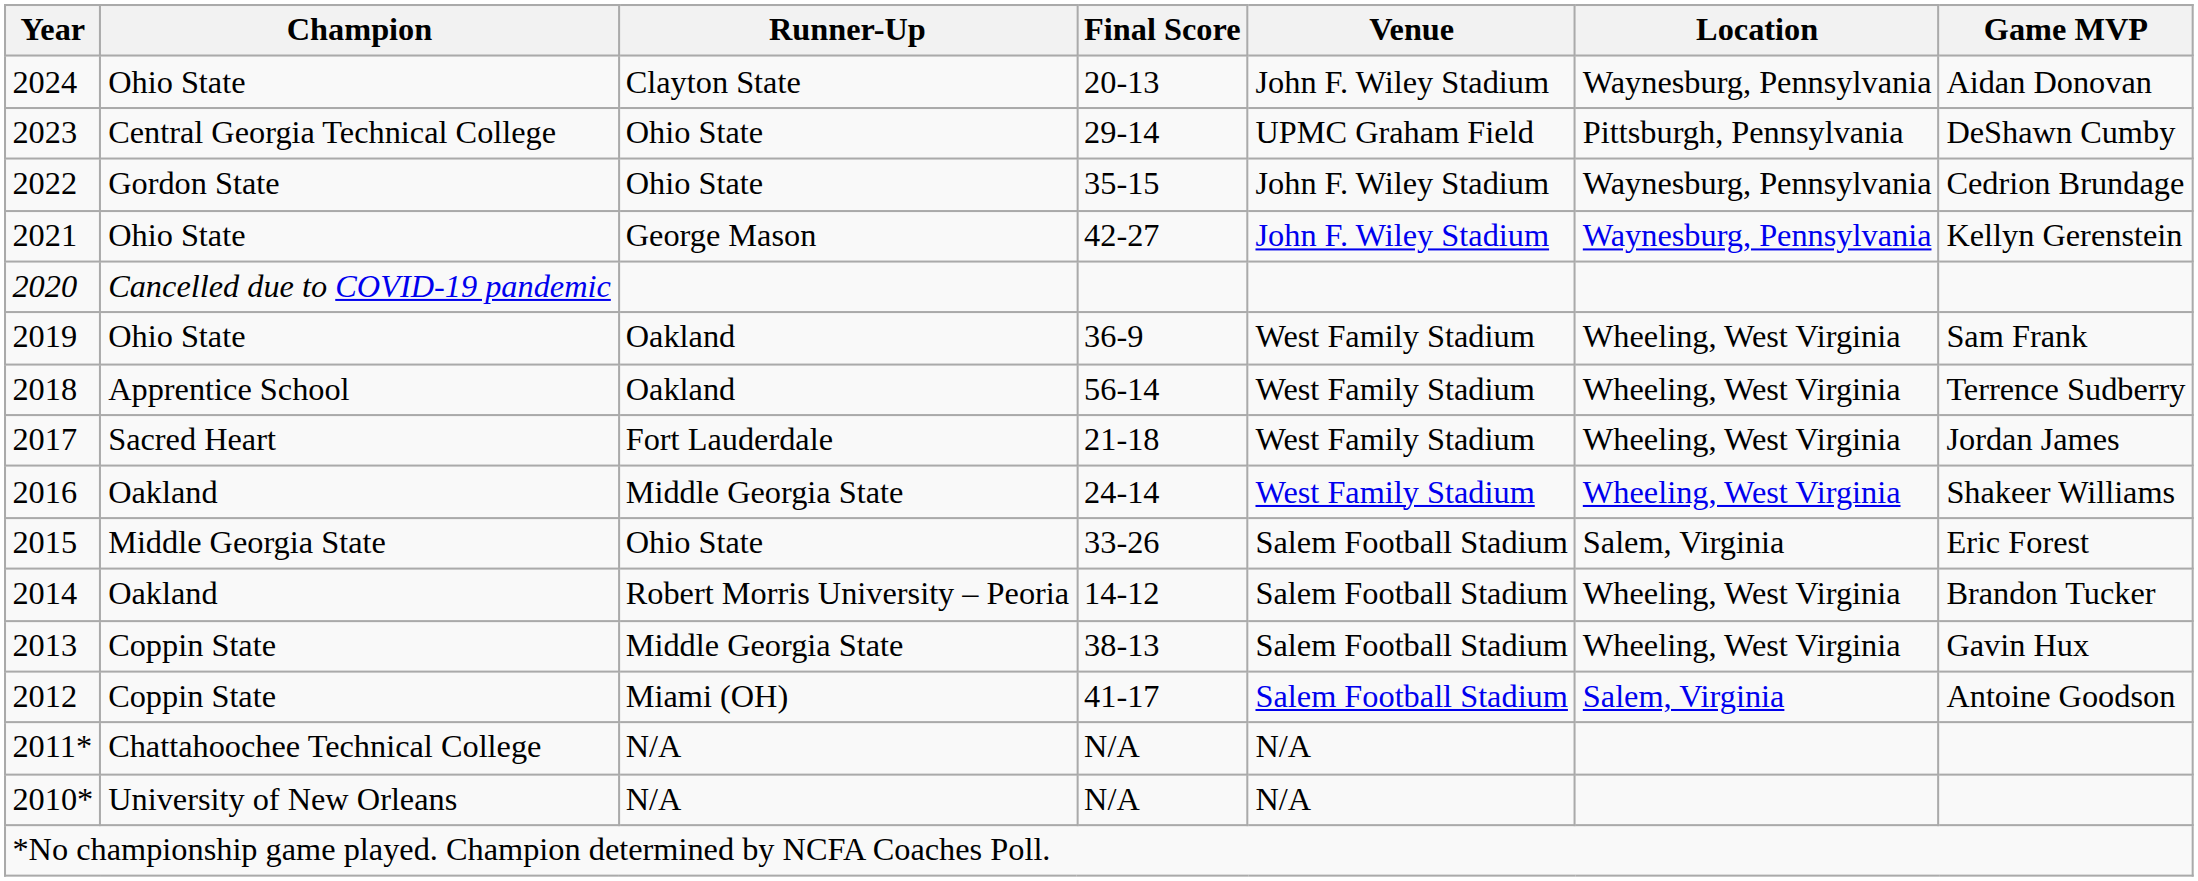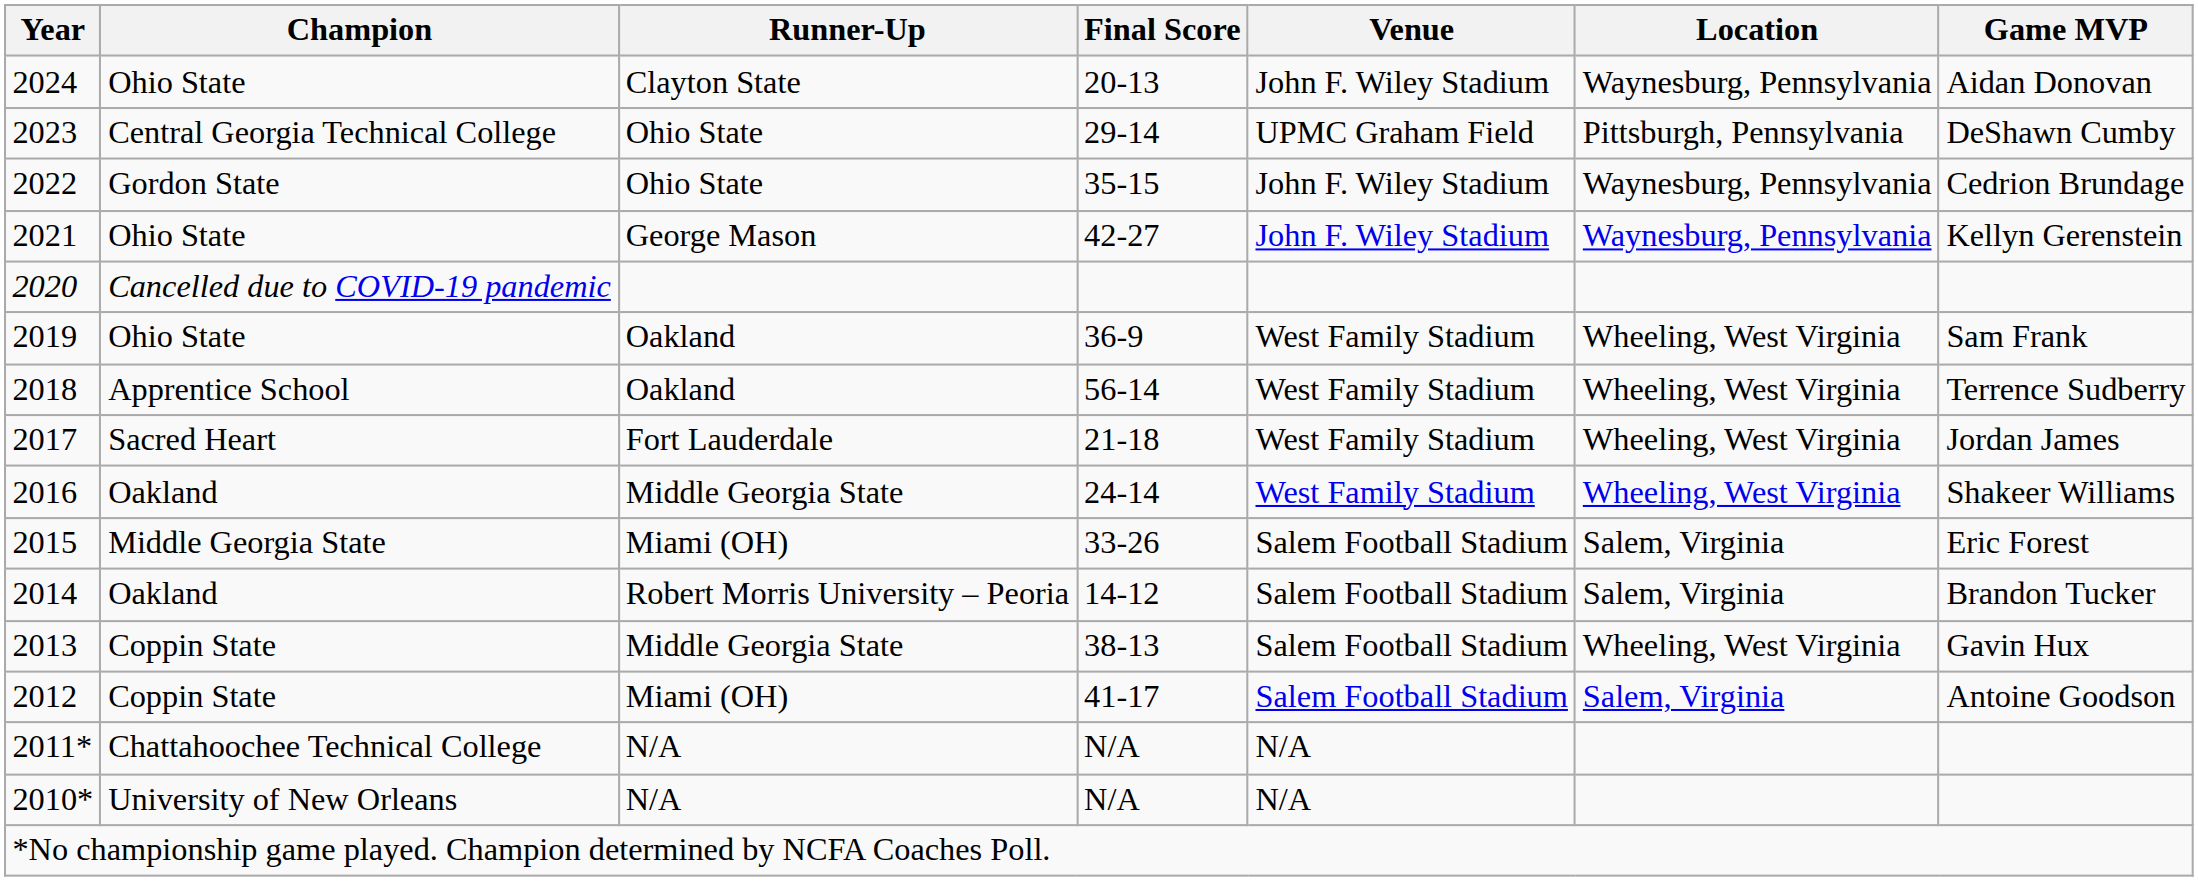2015 | Runner-Up: Ohio State -> Miami (OH)
2014 | Location: Wheeling, West Virginia -> Salem, Virginia
